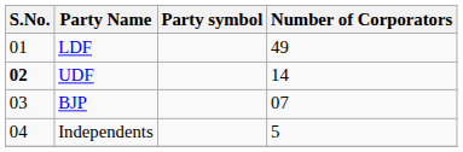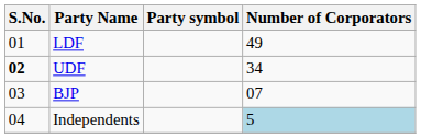UDF | Number of Corporators: 14 -> 34
Independents | Number of Corporators: no background -> lightblue background
